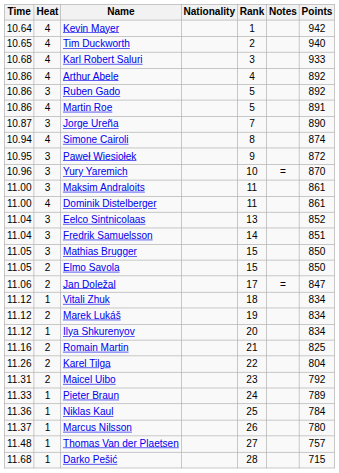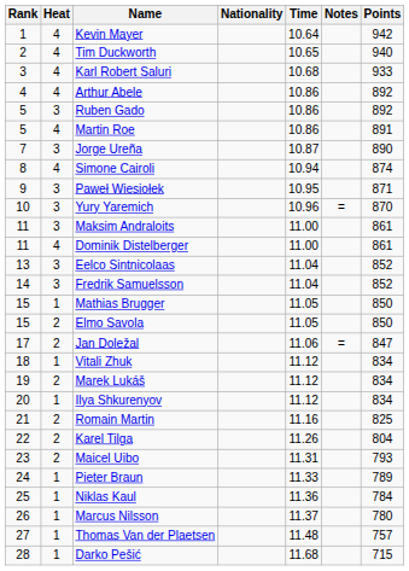columns swapped: Rank <-> Time
Paweł Wiesiołek | Points: 872 -> 871
Fredrik Samuelsson | Points: 851 -> 852
Mathias Brugger | Heat: 3 -> 1
Maicel Uibo | Points: 792 -> 793
